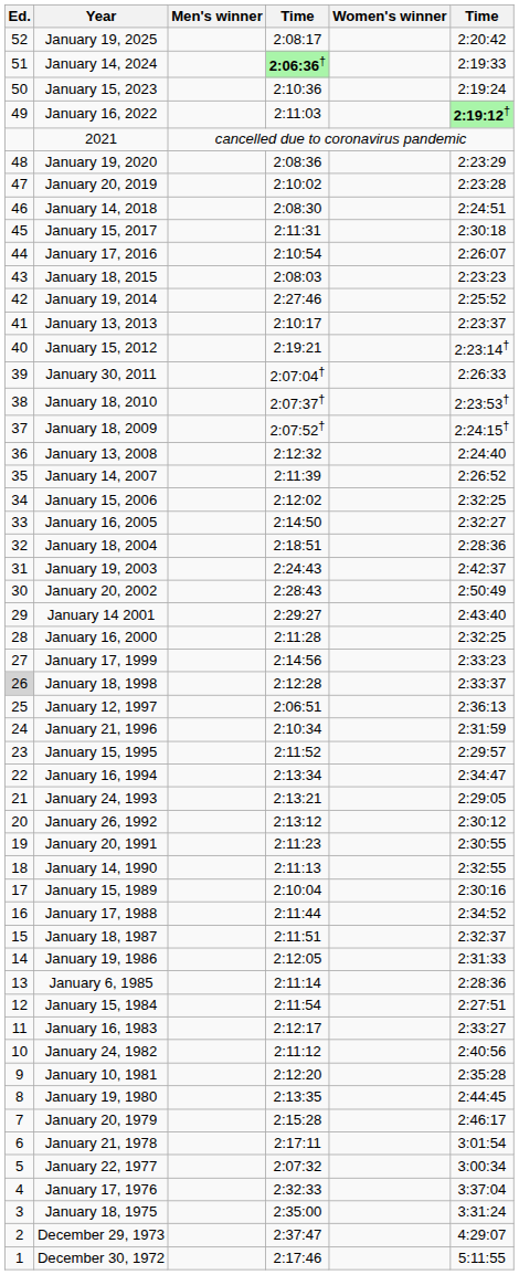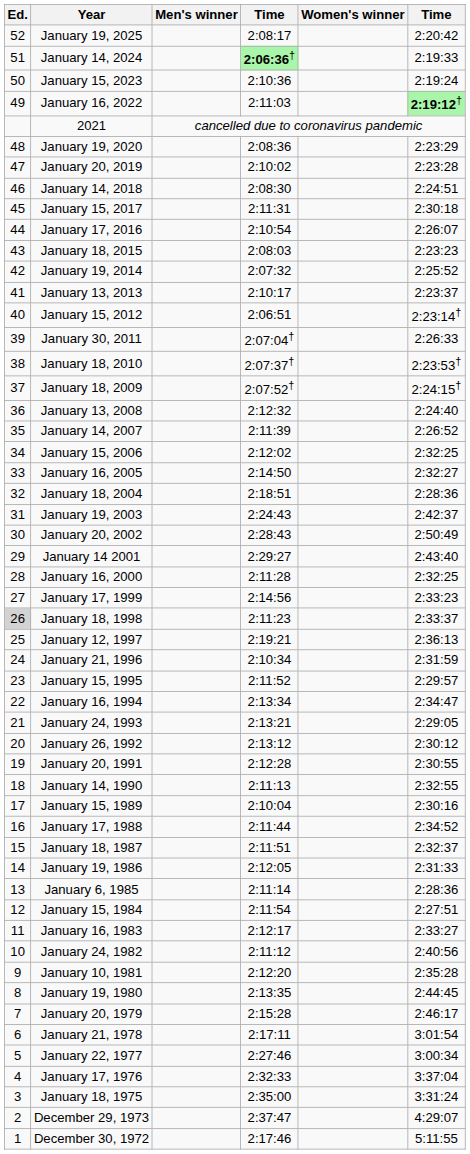January 19, 2014 | column 4: 2:27:46 -> 2:07:32
January 15, 2012 | column 4: 2:19:21 -> 2:06:51
January 18, 1998 | column 4: 2:12:28 -> 2:11:23
January 12, 1997 | column 4: 2:06:51 -> 2:19:21
January 20, 1991 | column 4: 2:11:23 -> 2:12:28
January 22, 1977 | column 4: 2:07:32 -> 2:27:46
